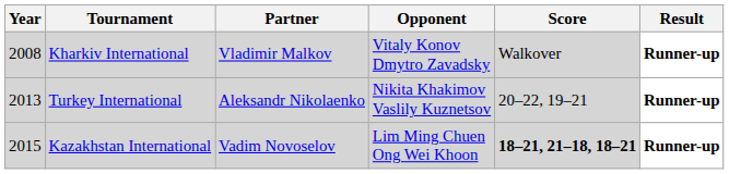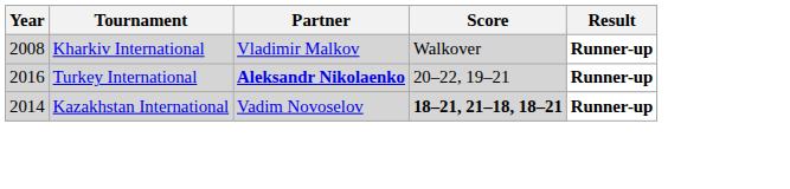- column: Opponent | Vitaly Konov Dmytro Zavadsky | Nikita Khakimov Vaslily Kuznetsov | Lim Ming Chuen Ong Wei Khoon
Turkey International | Year: 2013 -> 2016
Turkey International | Partner: normal -> bold
Kazakhstan International | Year: 2015 -> 2014
